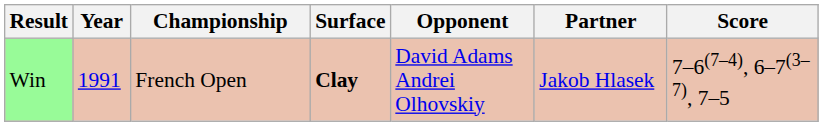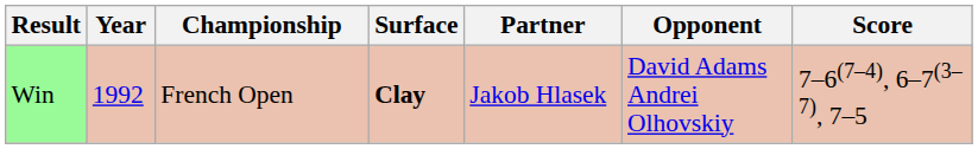columns swapped: Partner <-> Opponent
Win | Year: 1991 -> 1992
